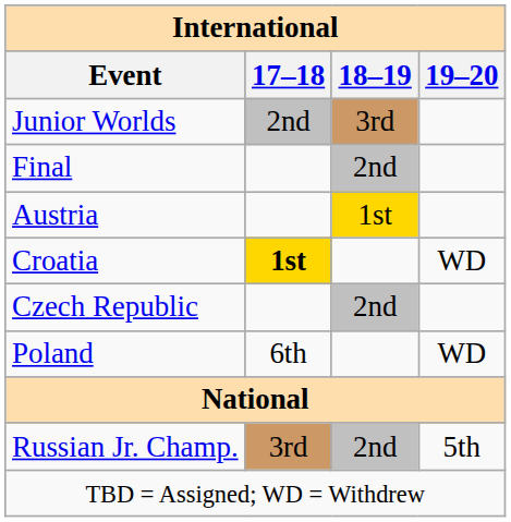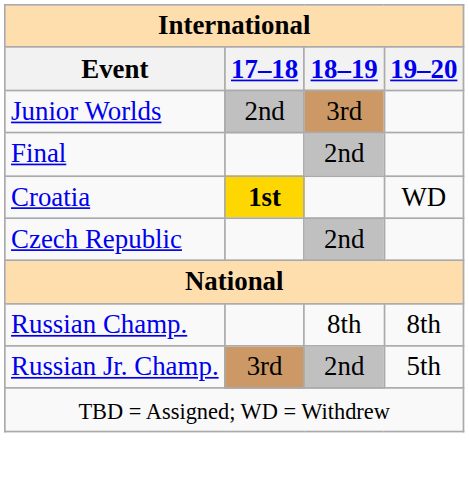- row: Austria | 1st
- row: Poland | 6th | WD
+ row: Russian Champ. | 8th | 8th
